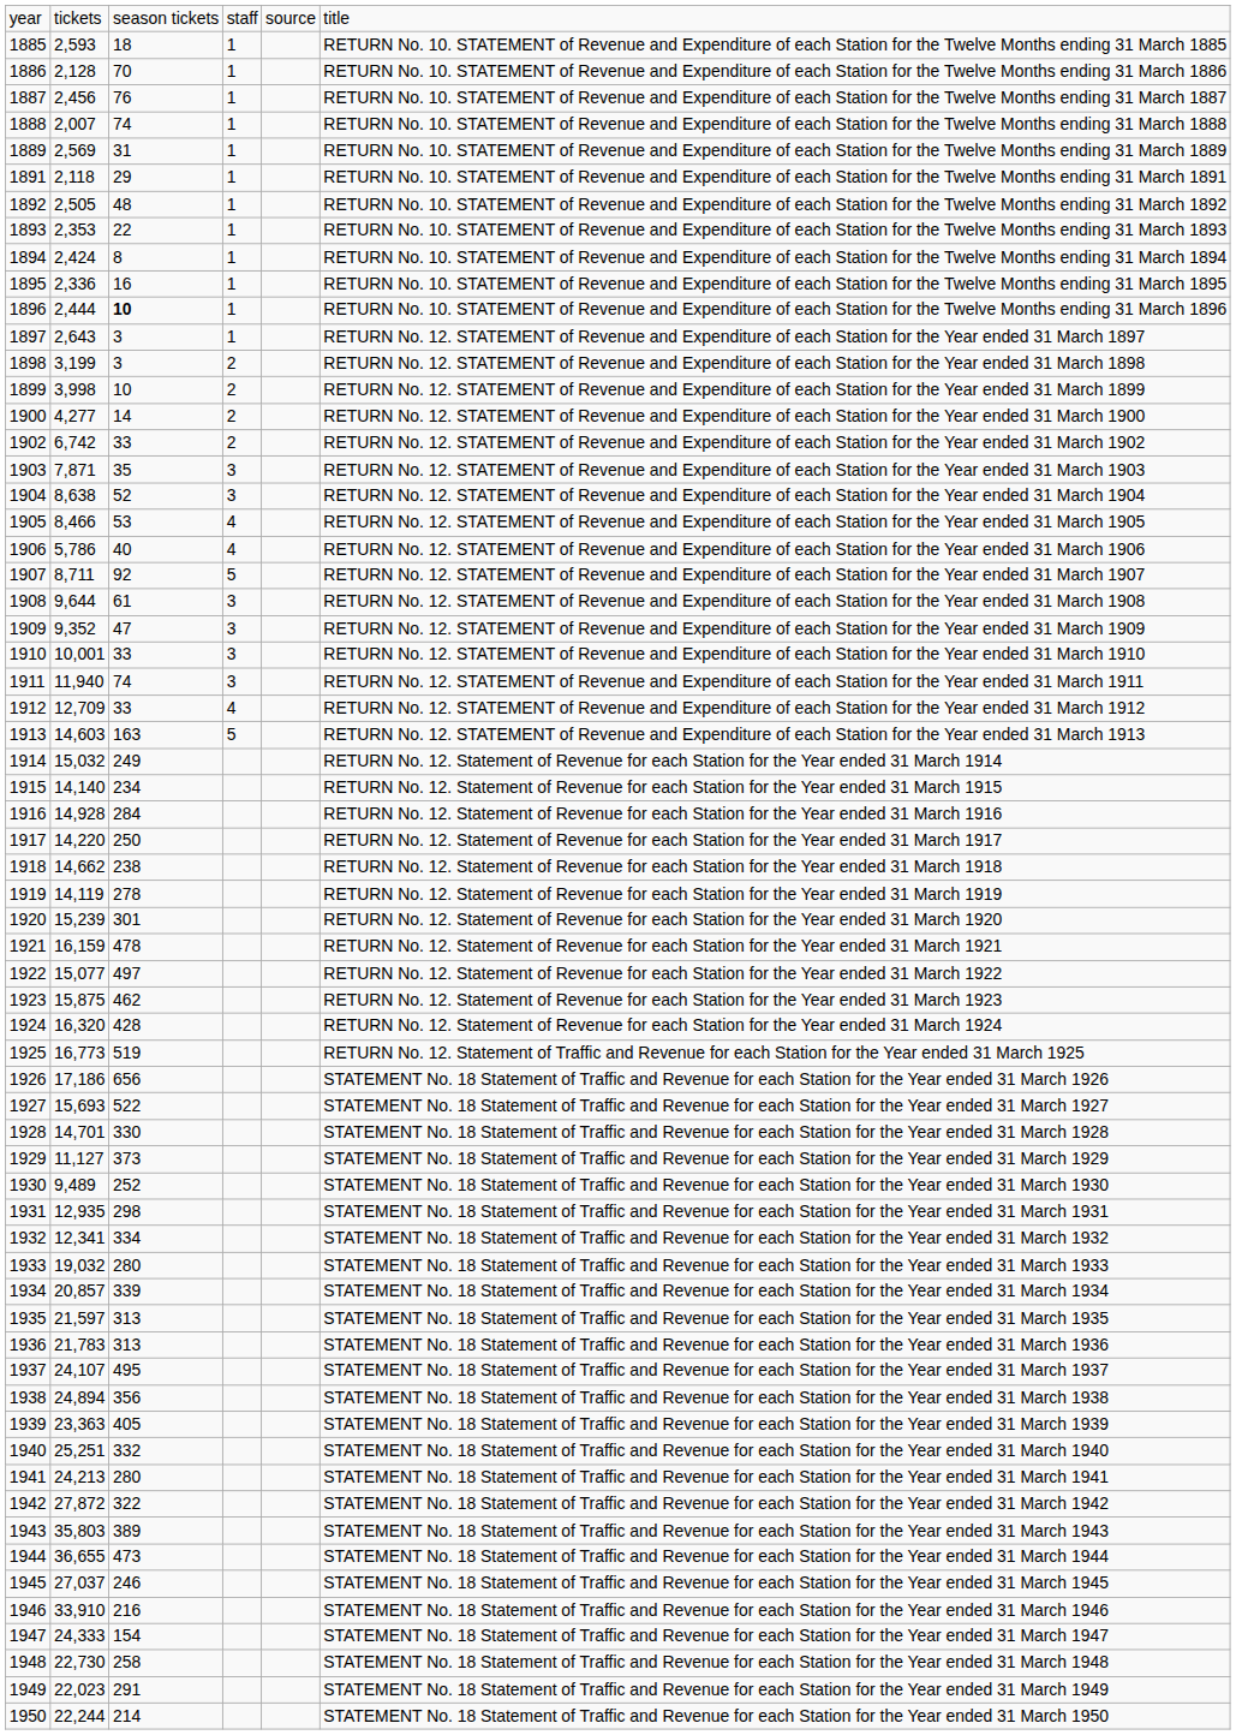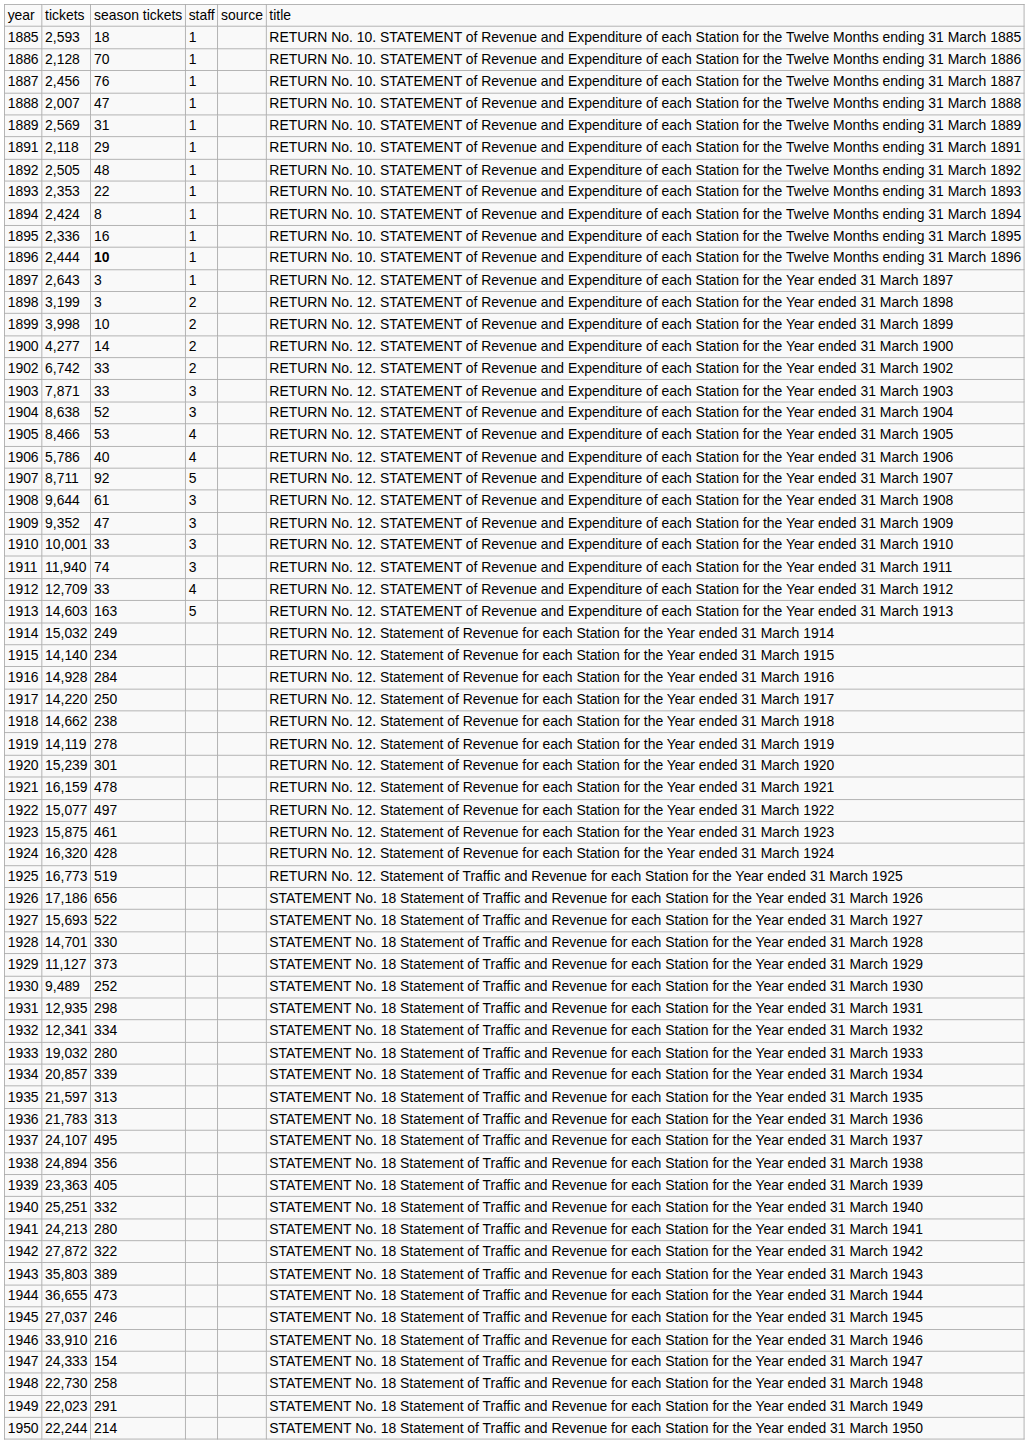1888 | column 3: 74 -> 47
1903 | column 3: 35 -> 33
1923 | column 3: 462 -> 461
